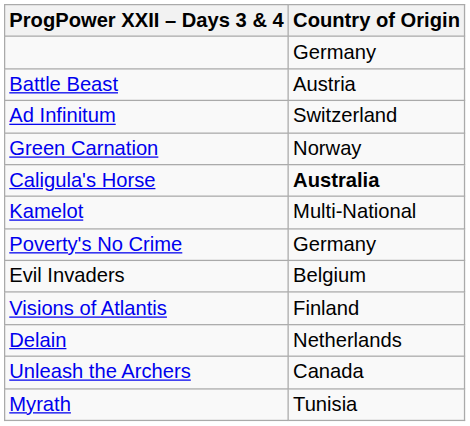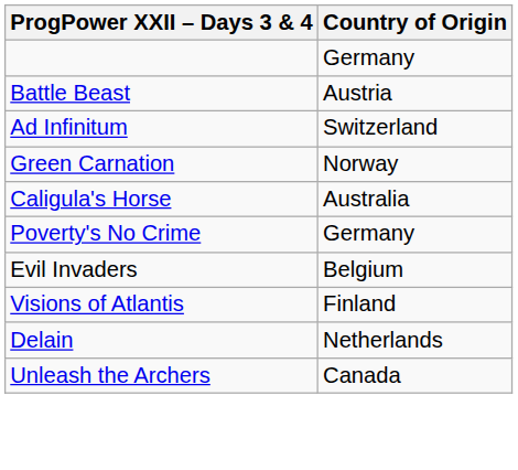Caligula's Horse | Country of Origin: bold -> normal
- row: Kamelot | Multi-National
- row: Myrath | Tunisia
